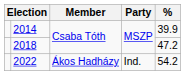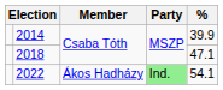2018 | %: 47.2 -> 47.1
2022 | Party: no background -> lightgreen background
2022 | %: 54.2 -> 54.1
